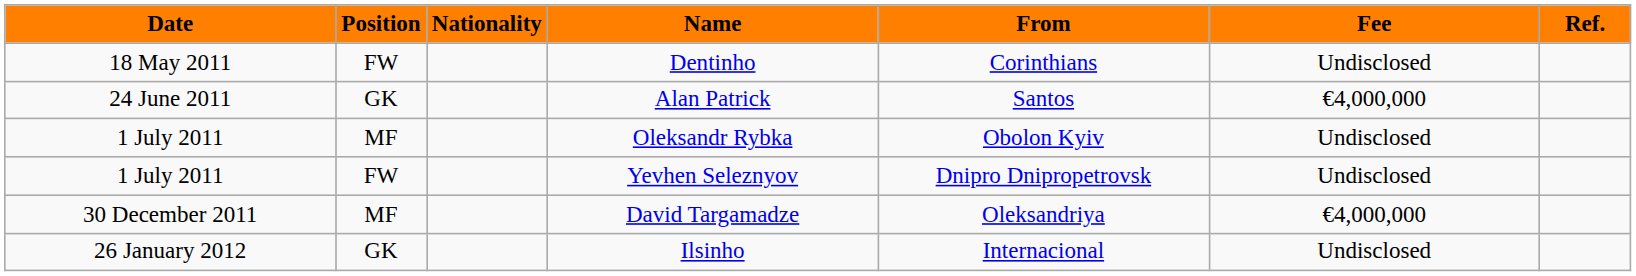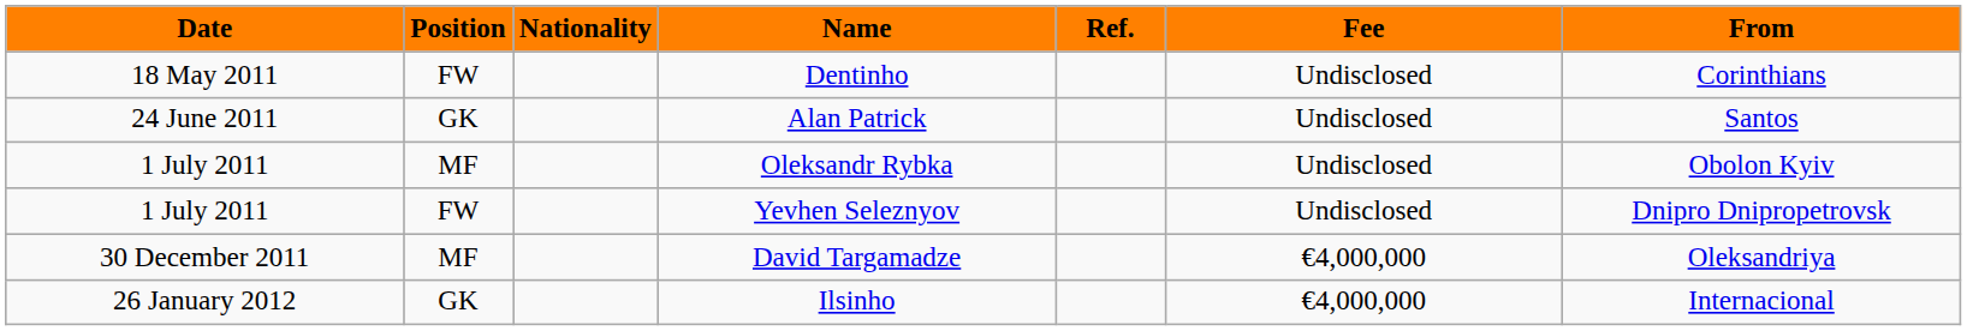columns swapped: From <-> Ref.
Alan Patrick | Fee: €4,000,000 -> Undisclosed
Ilsinho | Fee: Undisclosed -> €4,000,000
